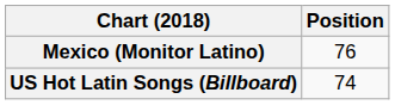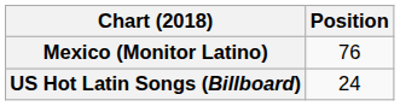US Hot Latin Songs (Billboard) | Position: 74 -> 24
